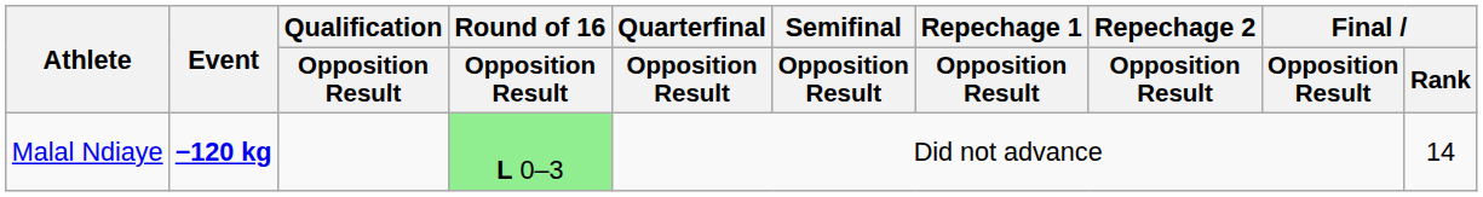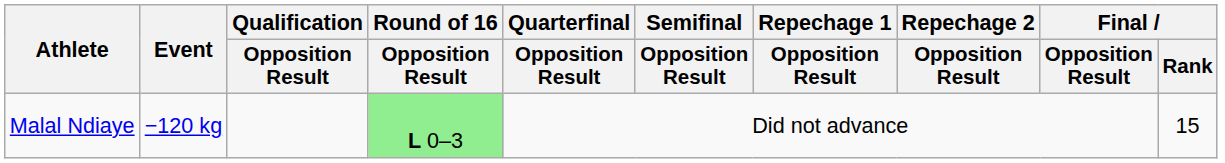Malal Ndiaye | Event: bold -> normal
Malal Ndiaye | Final / Rank: 14 -> 15
